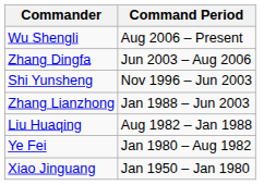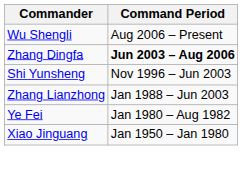Zhang Dingfa | Command Period: normal -> bold
- row: Liu Huaqing | Aug 1982 – Jan 1988
